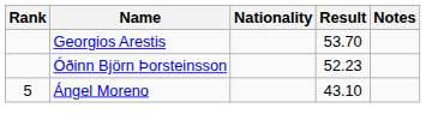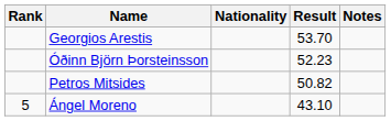+ row: Petros Mitsides | 50.82
